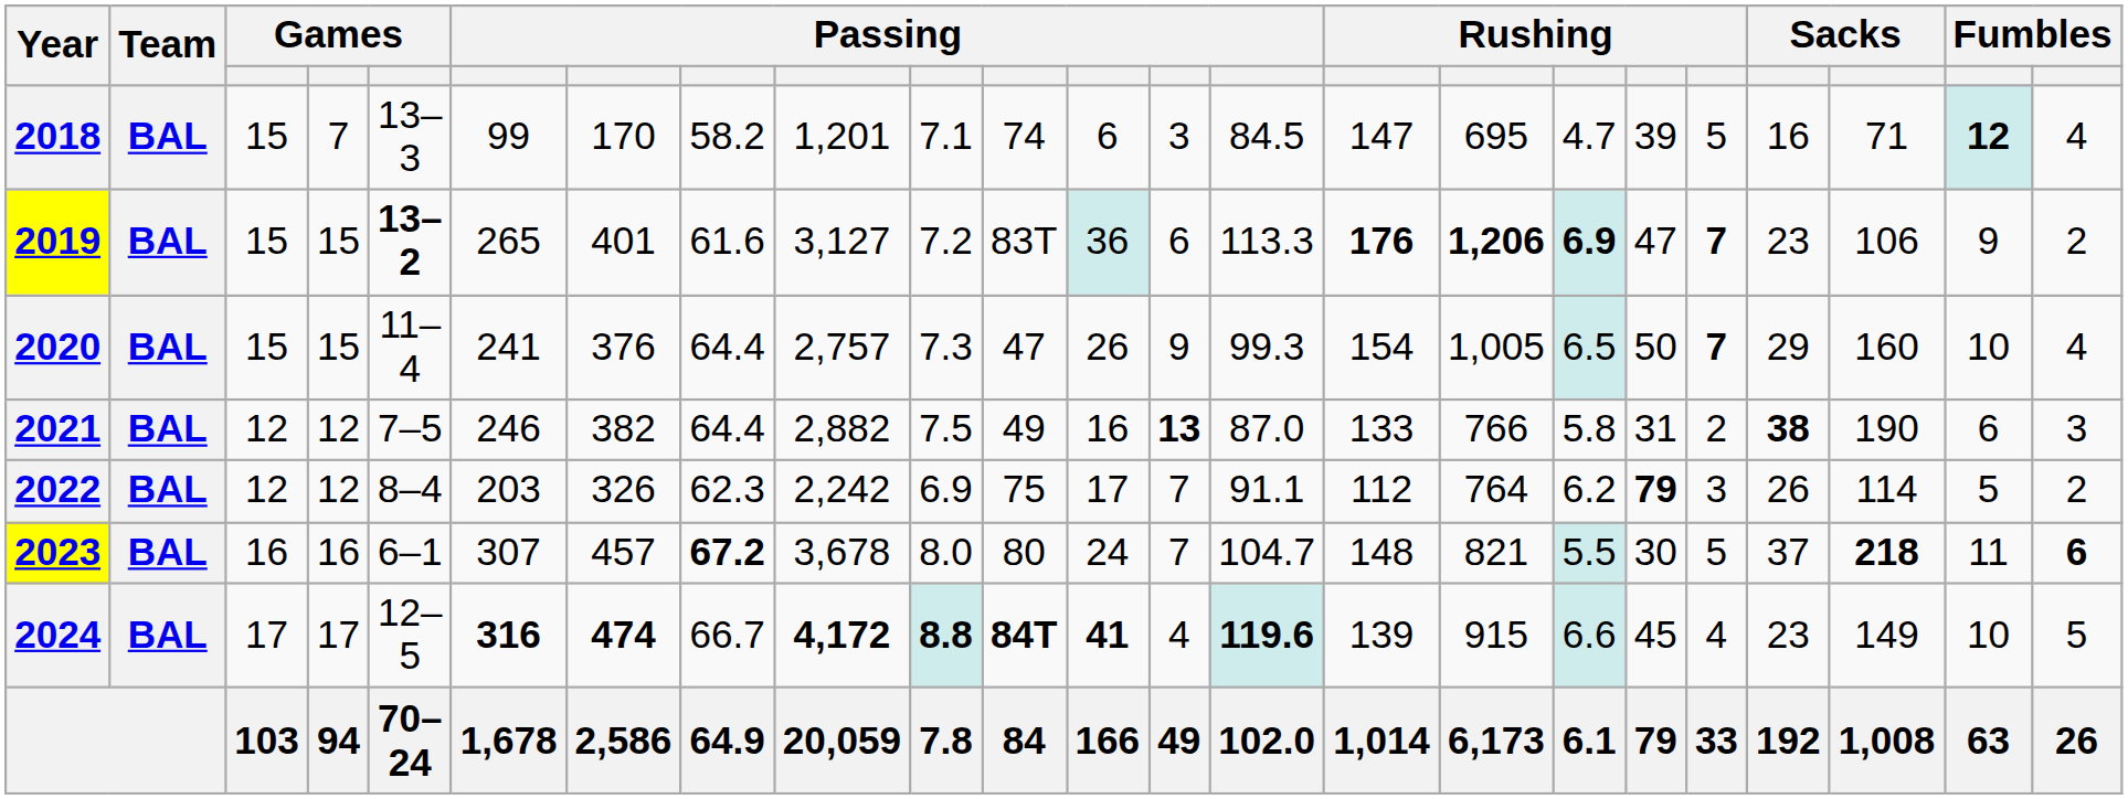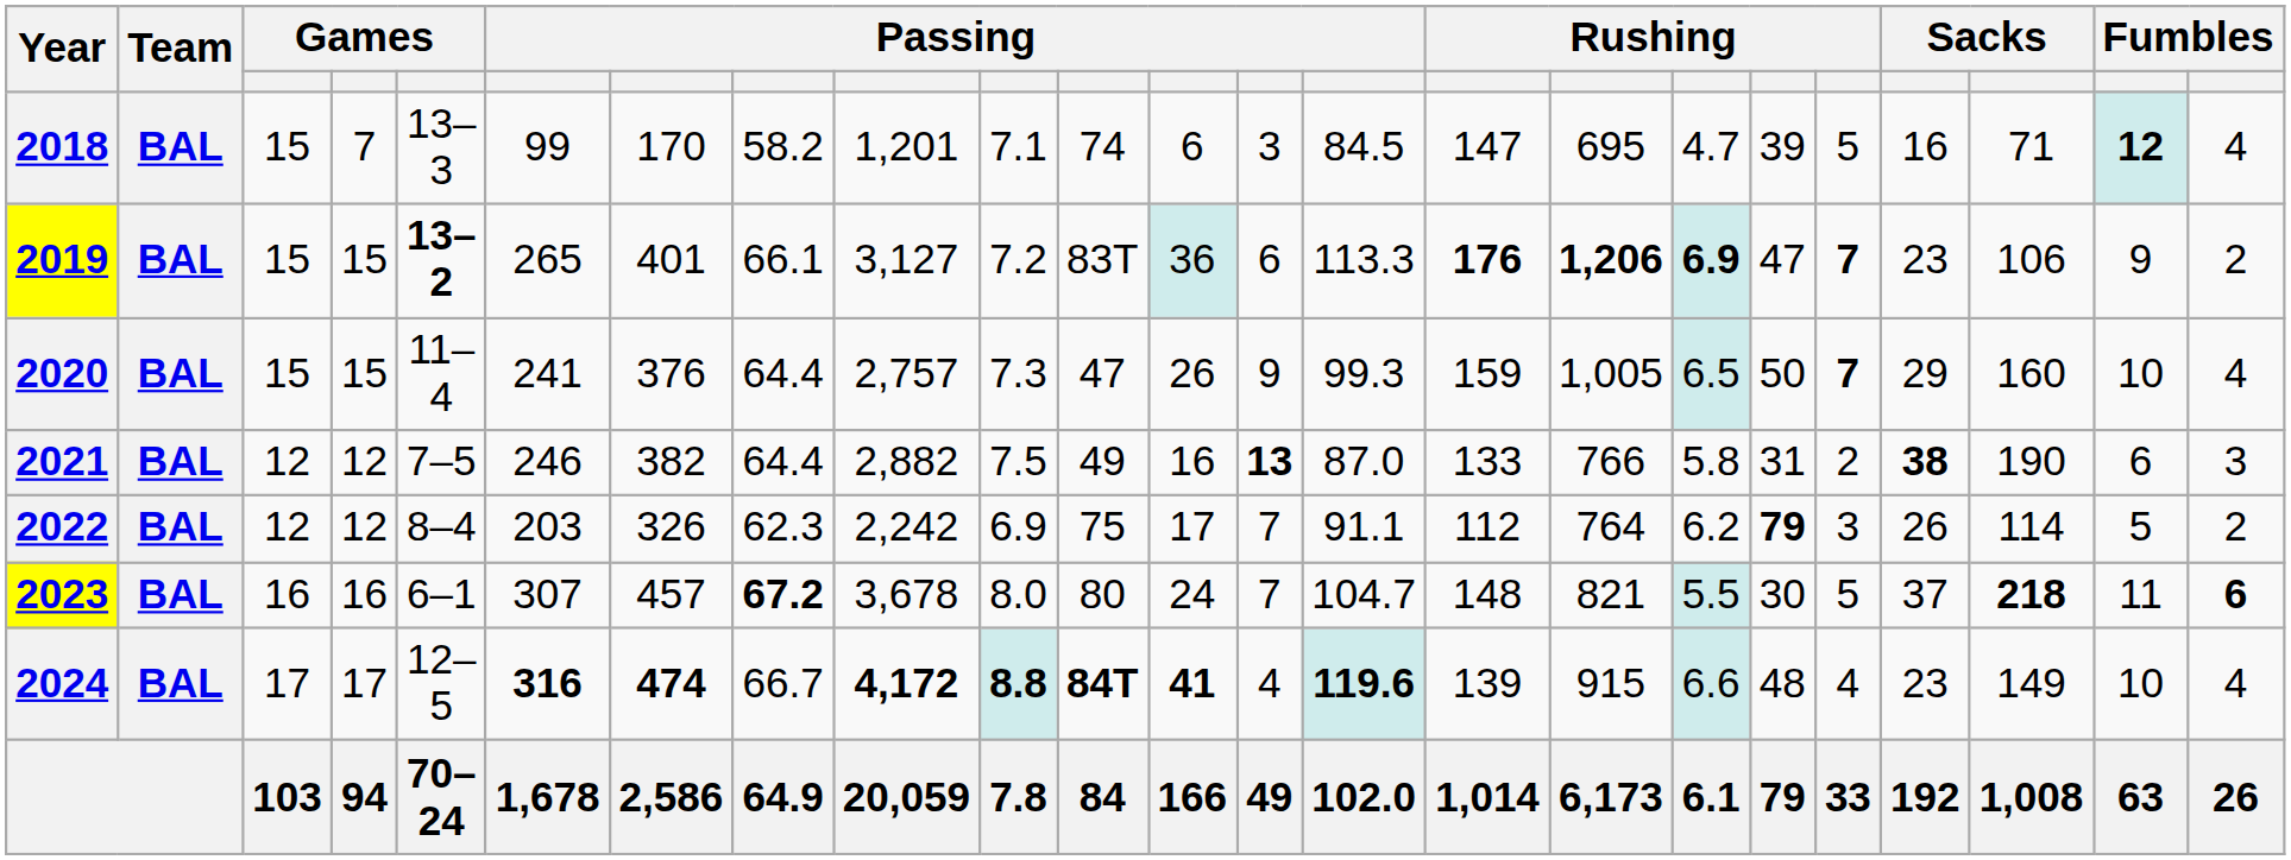2019 | column 8: 61.6 -> 66.1
2020 | column 15: 154 -> 159
2024 | column 18: 45 -> 48
2024 | column 23: 5 -> 4
